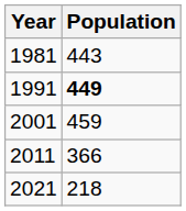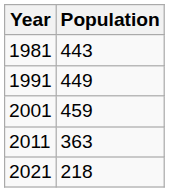1991 | Population: bold -> normal
2011 | Population: 366 -> 363
